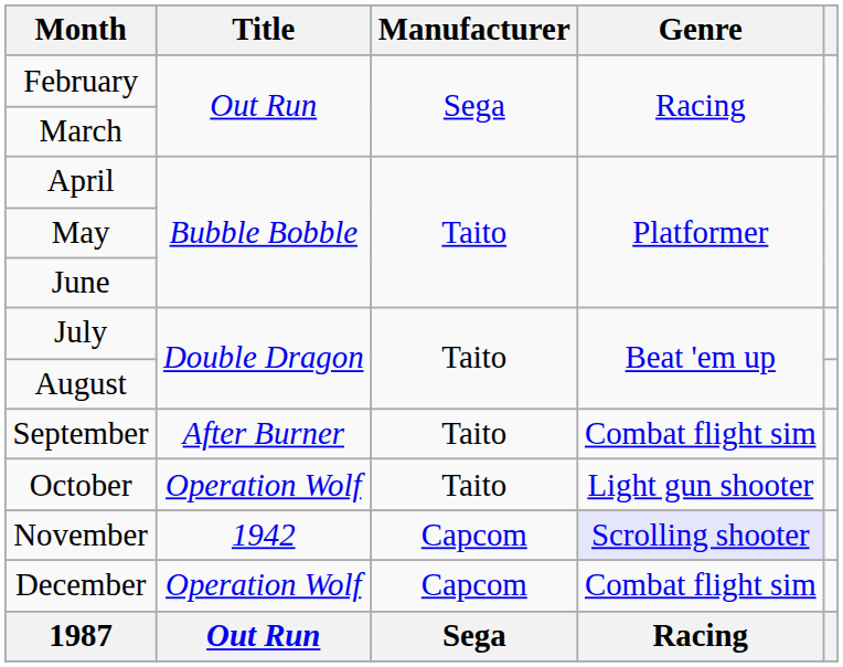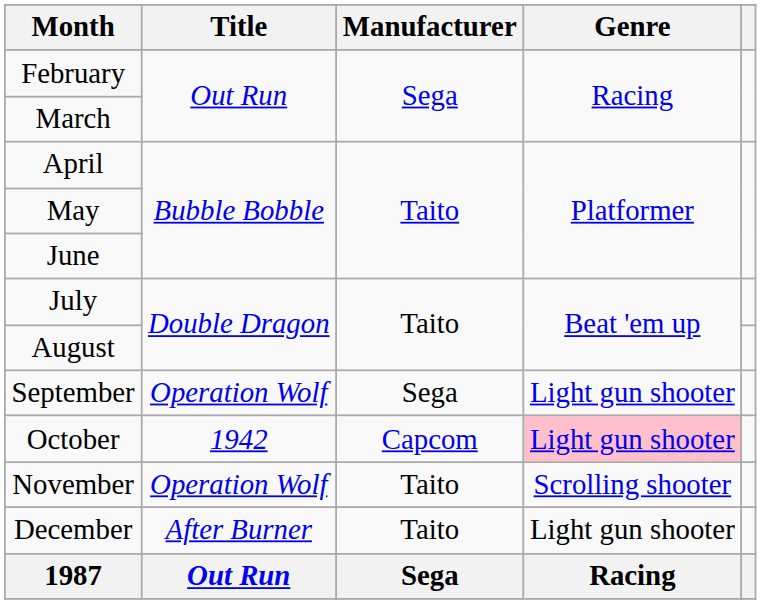September | Title: After Burner -> Operation Wolf
September | Manufacturer: Taito -> Sega
September | Genre: Combat flight sim -> Light gun shooter
October | Title: Operation Wolf -> 1942
October | Manufacturer: Taito -> Capcom
October | Genre: no background -> pink background
November | Title: 1942 -> Operation Wolf
November | Manufacturer: Capcom -> Taito
November | Genre: lavender background -> no background
December | Title: Operation Wolf -> After Burner
December | Manufacturer: Capcom -> Taito
December | Genre: Combat flight sim -> Light gun shooter
